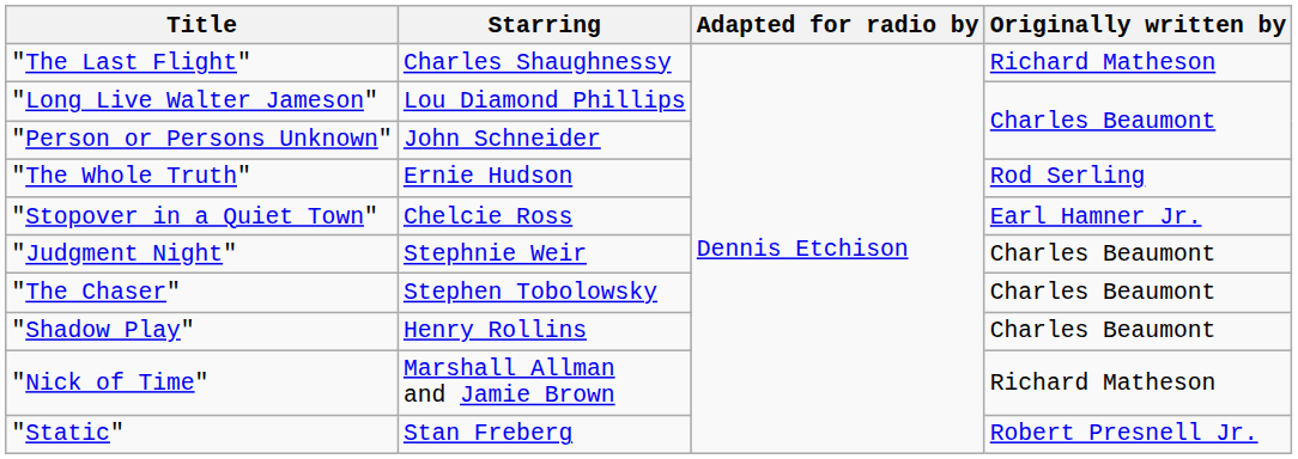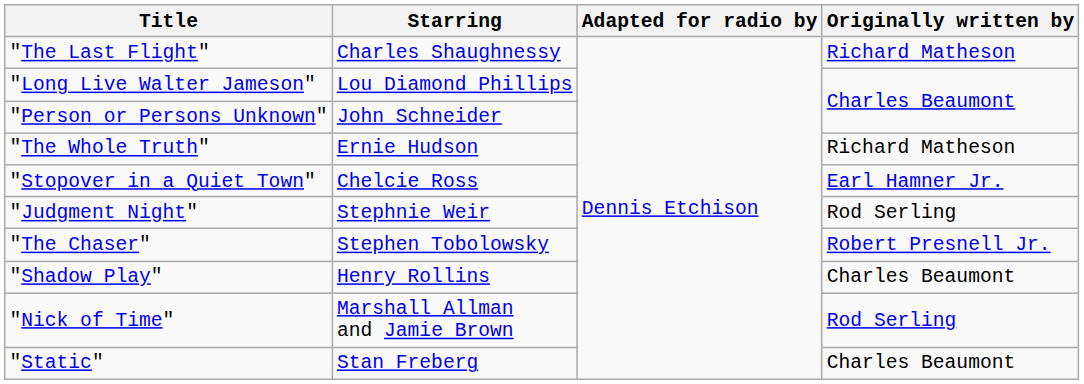"The Whole Truth" | Originally written by: Rod Serling -> Richard Matheson
"Judgment Night" | Originally written by: Charles Beaumont -> Rod Serling
"The Chaser" | Originally written by: Charles Beaumont -> Robert Presnell Jr.
"Nick of Time" | Originally written by: Richard Matheson -> Rod Serling
"Static" | Originally written by: Robert Presnell Jr. -> Charles Beaumont
